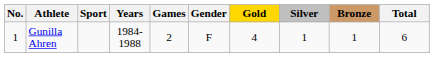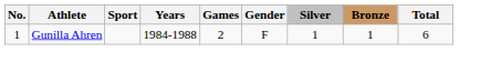- column: Gold | 4
